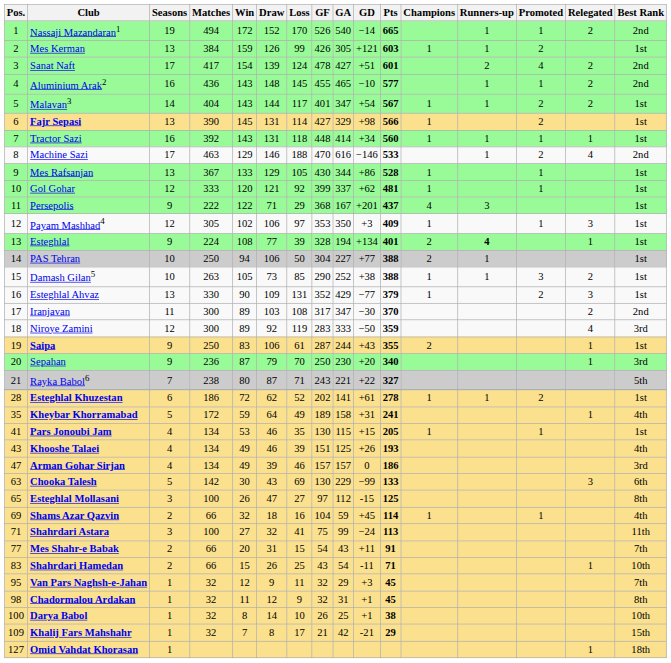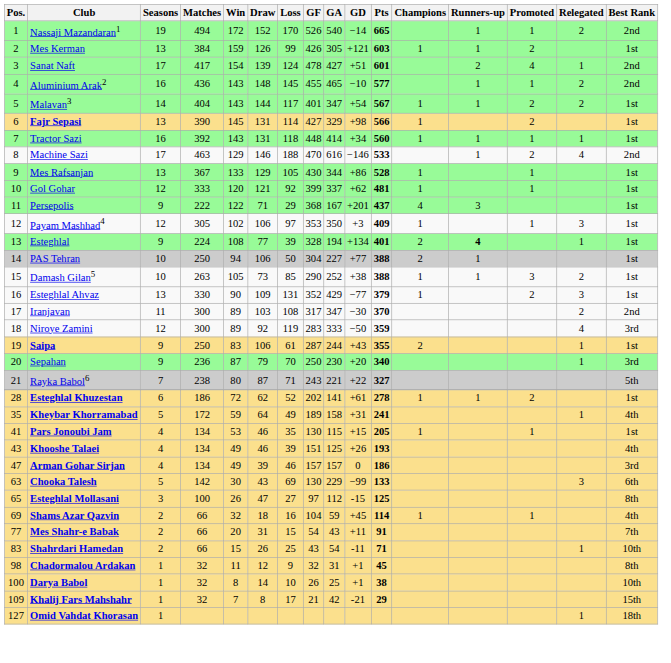Sanat Naft | Relegated: 2 -> 1
- row: 71 | Shahrdari Astara | 3 | 100 | 27 | 32 | 41 | 75 | 99 | −24 | 113 | 11th
- row: 95 | Van Pars Naghsh-e-Jahan | 1 | 32 | 12 | 9 | 11 | 32 | 29 | +3 | 45 | 7th
